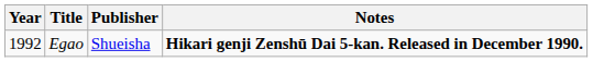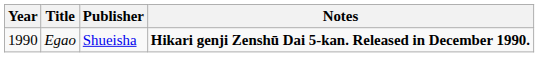Egao | Year: 1992 -> 1990
